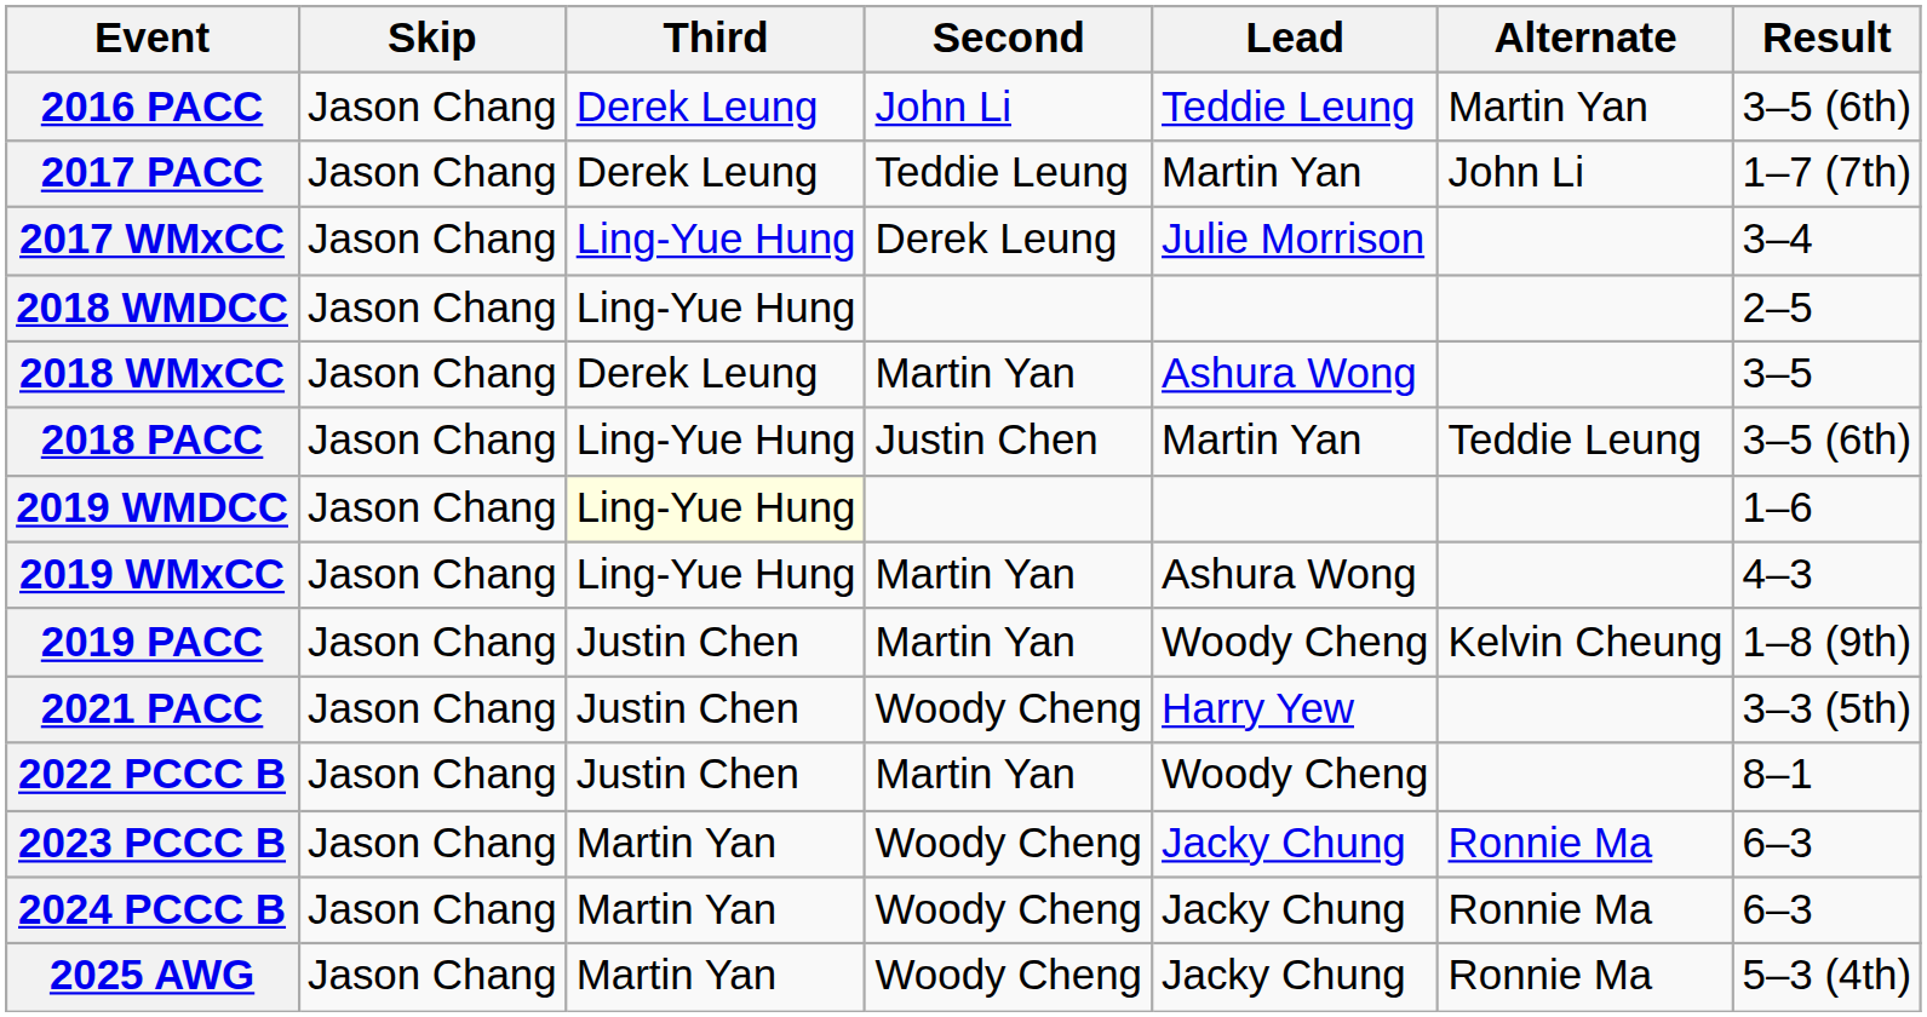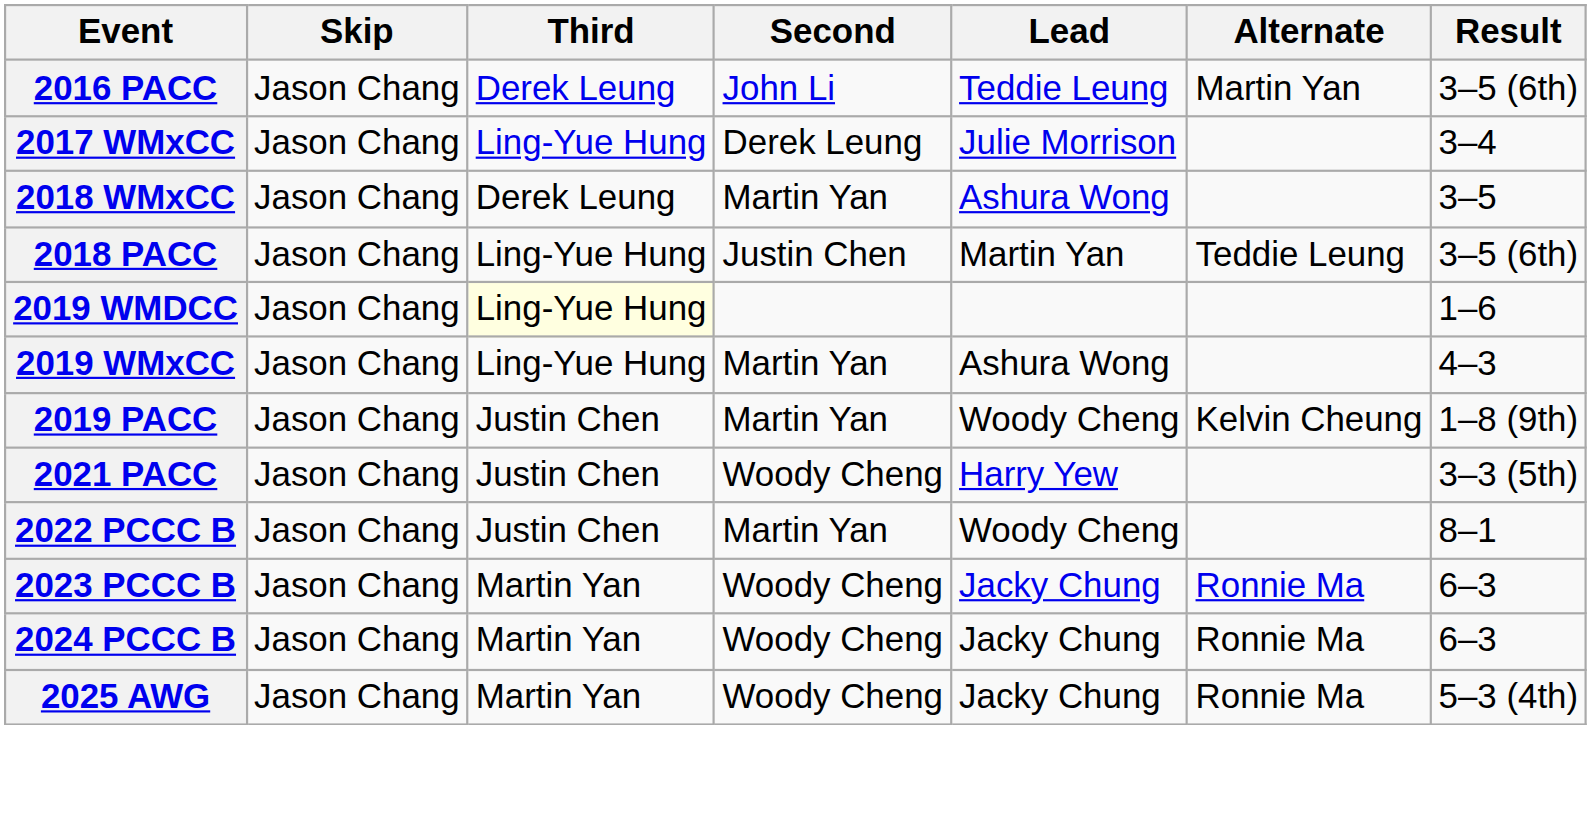- row: 2017 PACC | Jason Chang | Derek Leung | Teddie Leung | Martin Yan | John Li | 1–7 (7th)
- row: 2018 WMDCC | Jason Chang | Ling-Yue Hung | 2–5
